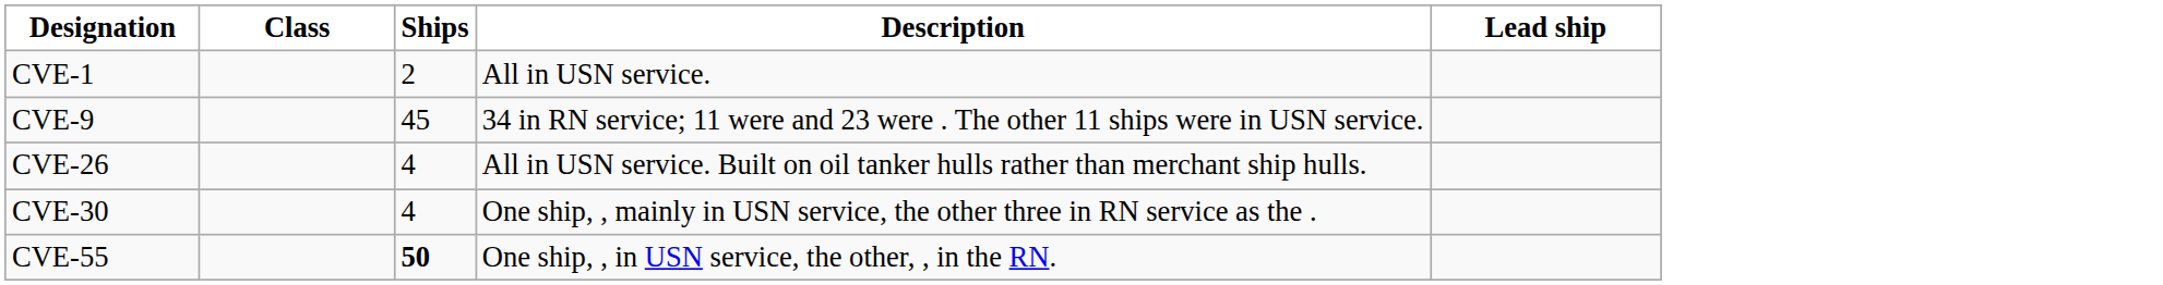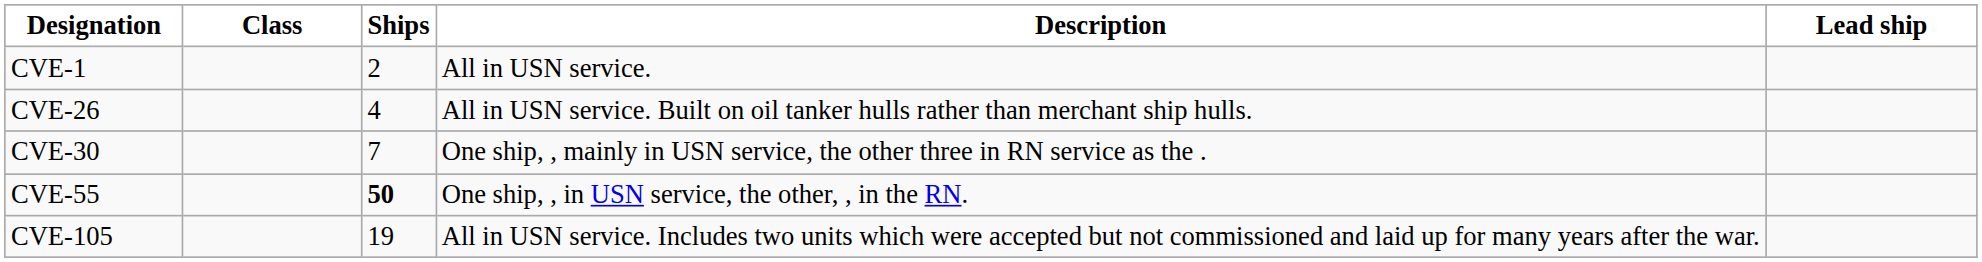- row: CVE-9 | 45 | 34 in RN service; 11 were and 23 were . The other 11 ships were in USN service.
CVE-30 | Ships: 4 -> 7
+ row: CVE-105 | 19 | All in USN service. Includes two units which were accepted but not commissioned and laid up for many years after the war.
